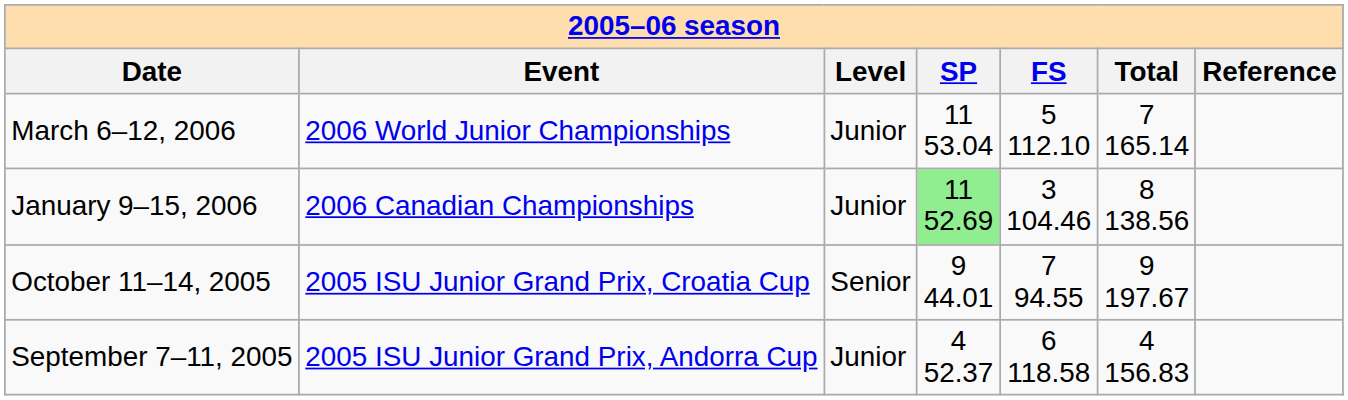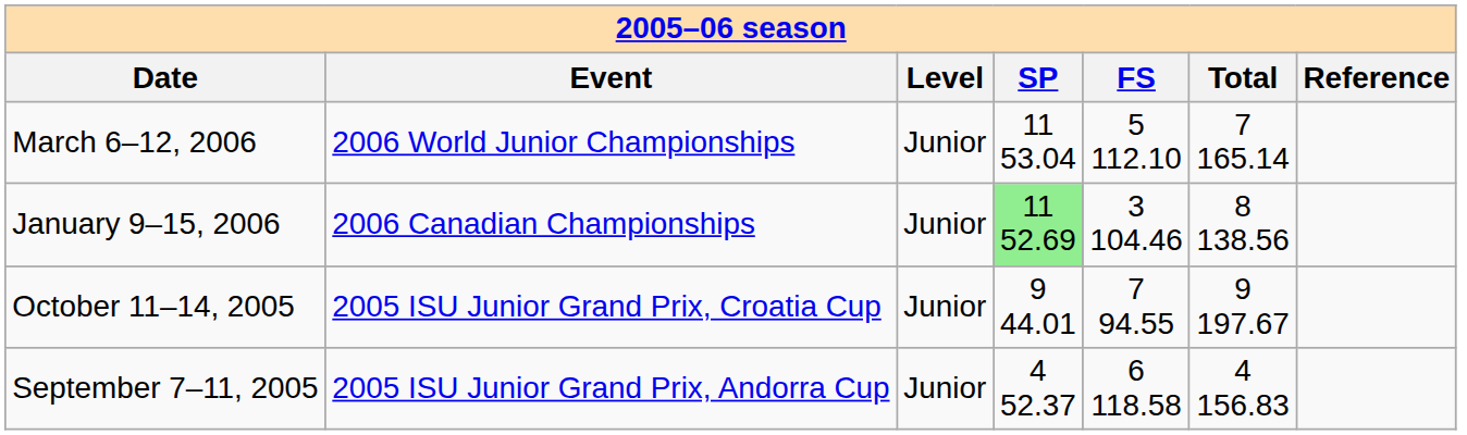October 11–14, 2005 | column 3: Senior -> Junior
